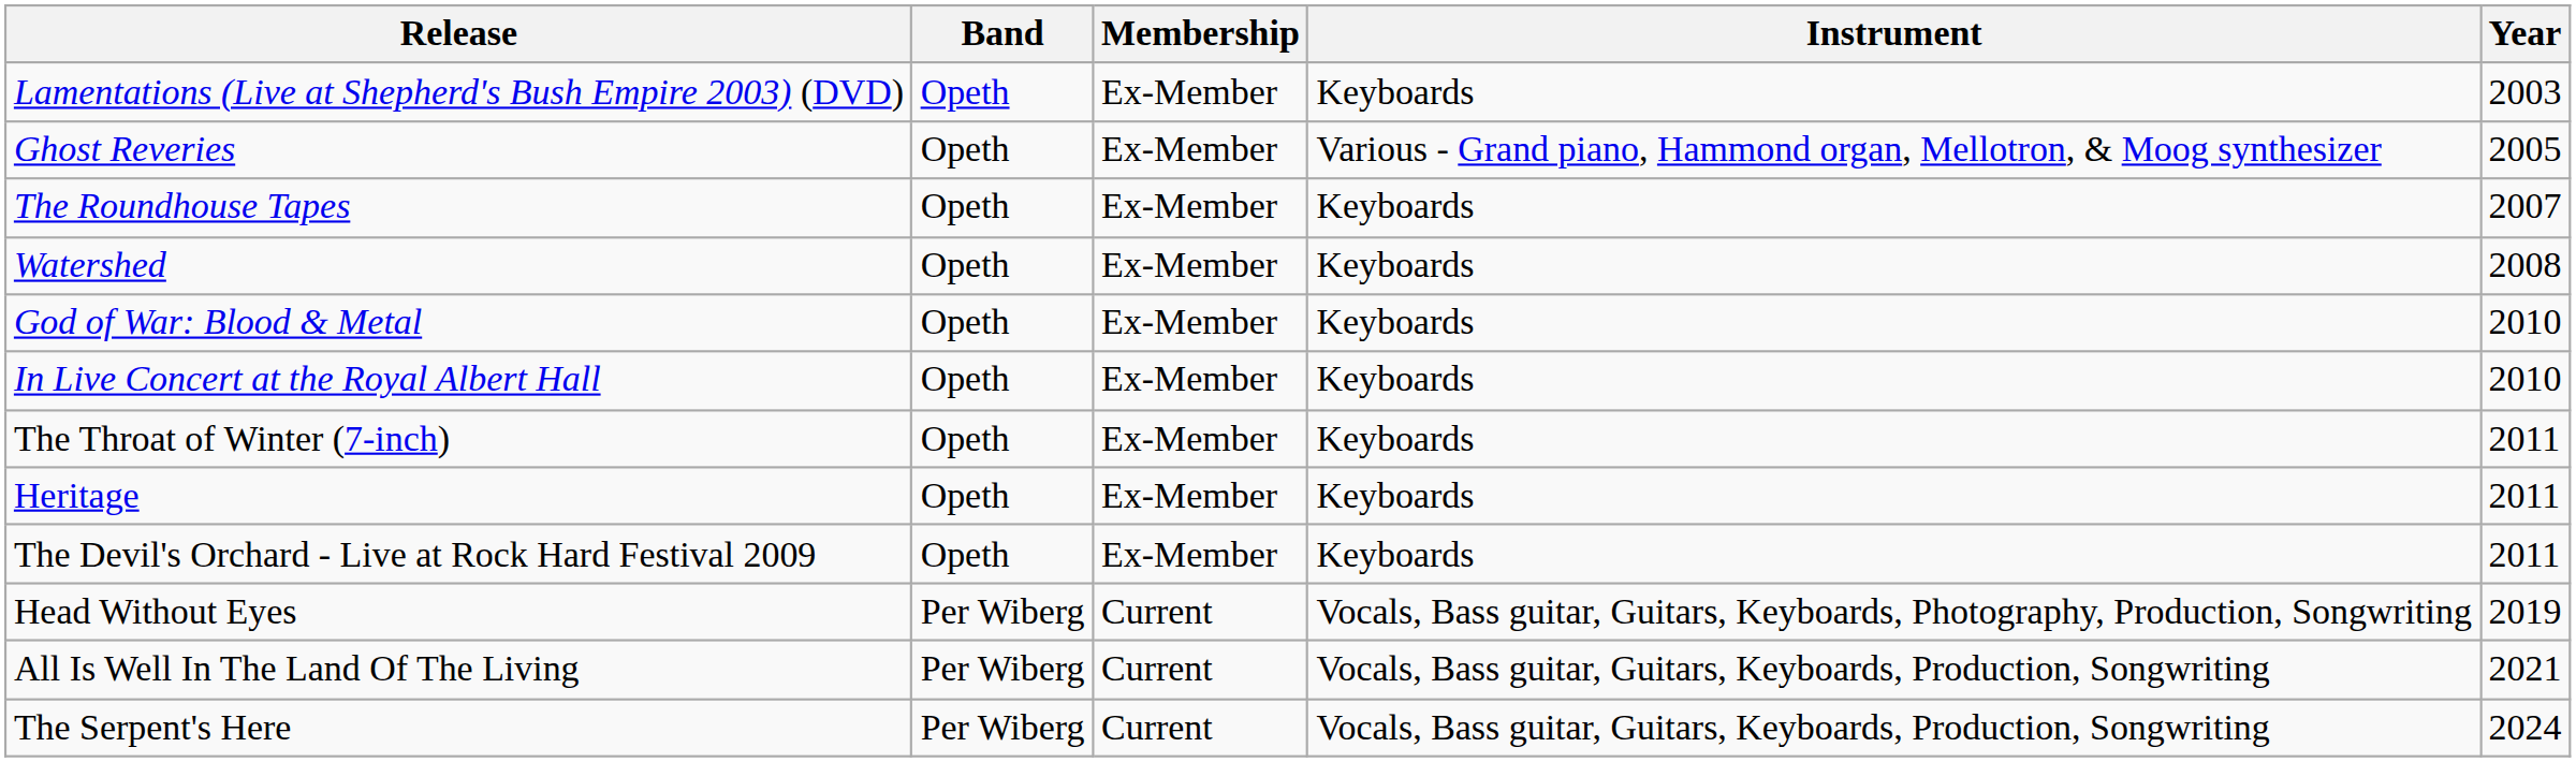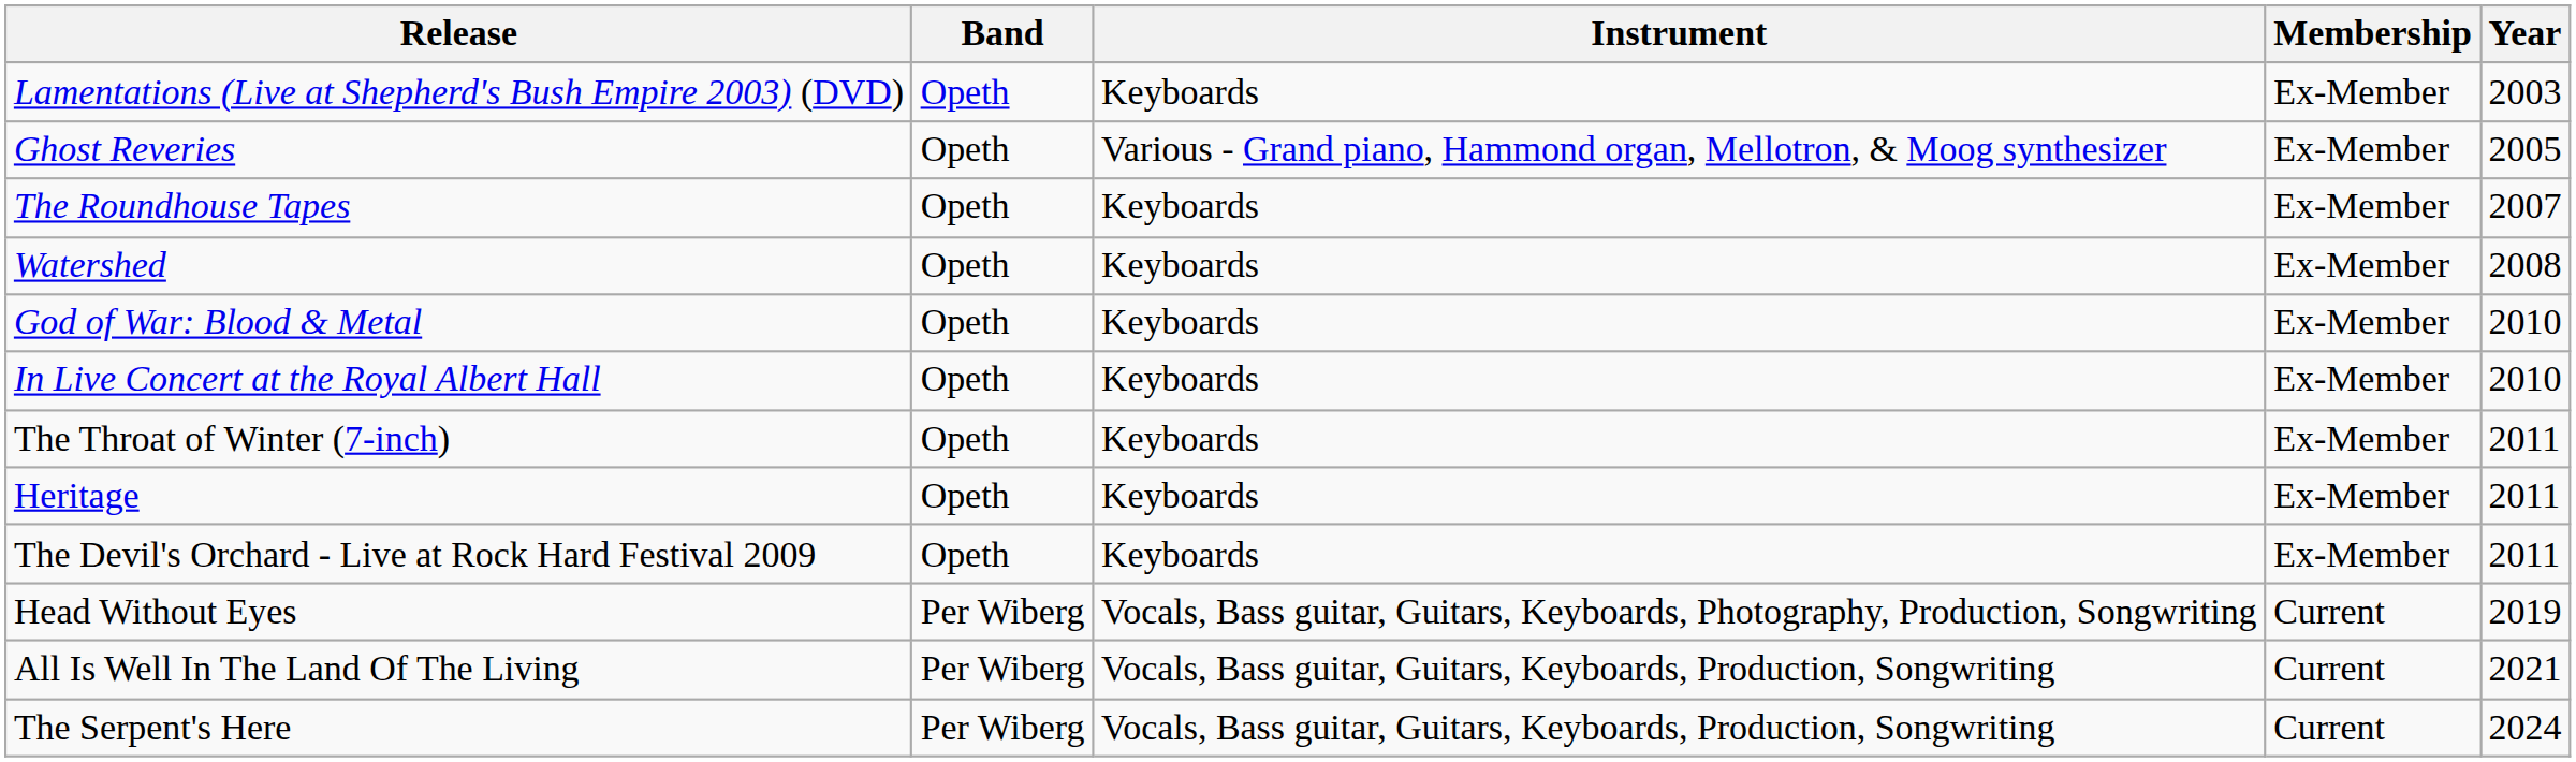columns swapped: Instrument <-> Membership
